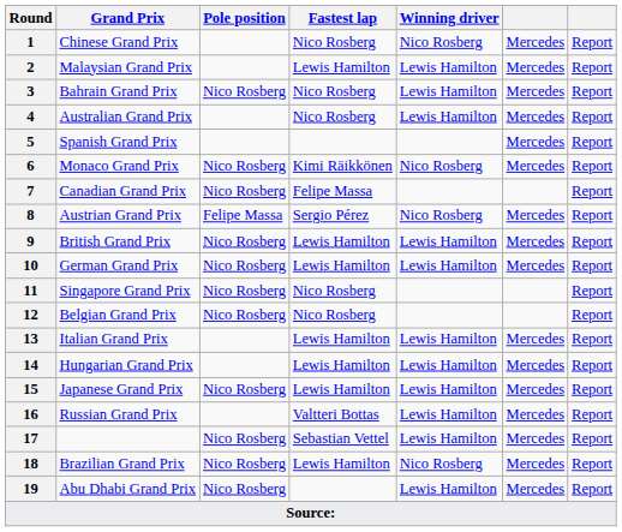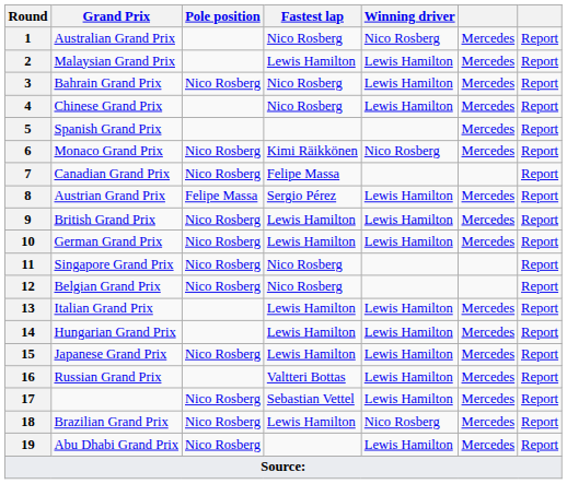1 | Grand Prix: Chinese Grand Prix -> Australian Grand Prix
4 | Grand Prix: Australian Grand Prix -> Chinese Grand Prix
8 | Winning driver: Nico Rosberg -> Lewis Hamilton
